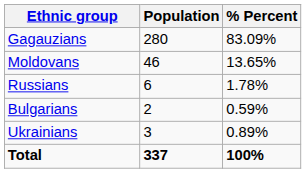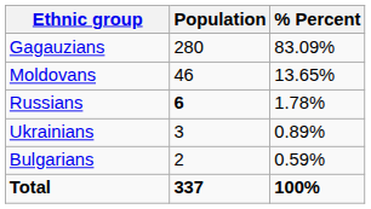Russians | Population: normal -> bold
rows swapped: Ukrainians <-> Bulgarians
